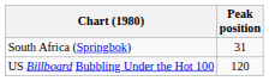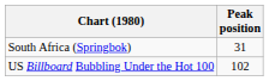US Billboard Bubbling Under the Hot 100 | Peak position: 120 -> 102
